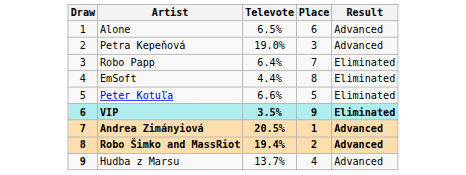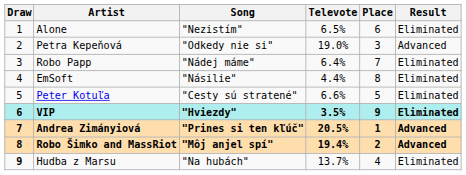+ column: Song | "Nezistím" | "Odkedy nie si" | "Nádej máme" | "Násilie" | "Cesty sú stratené" | "Hviezdy" | "Prines si ten kľúč" | "Môj anjel spí" | "Na hubách"
Alone | Result: Advanced -> Eliminated
Hudba z Marsu | Result: Advanced -> Eliminated
